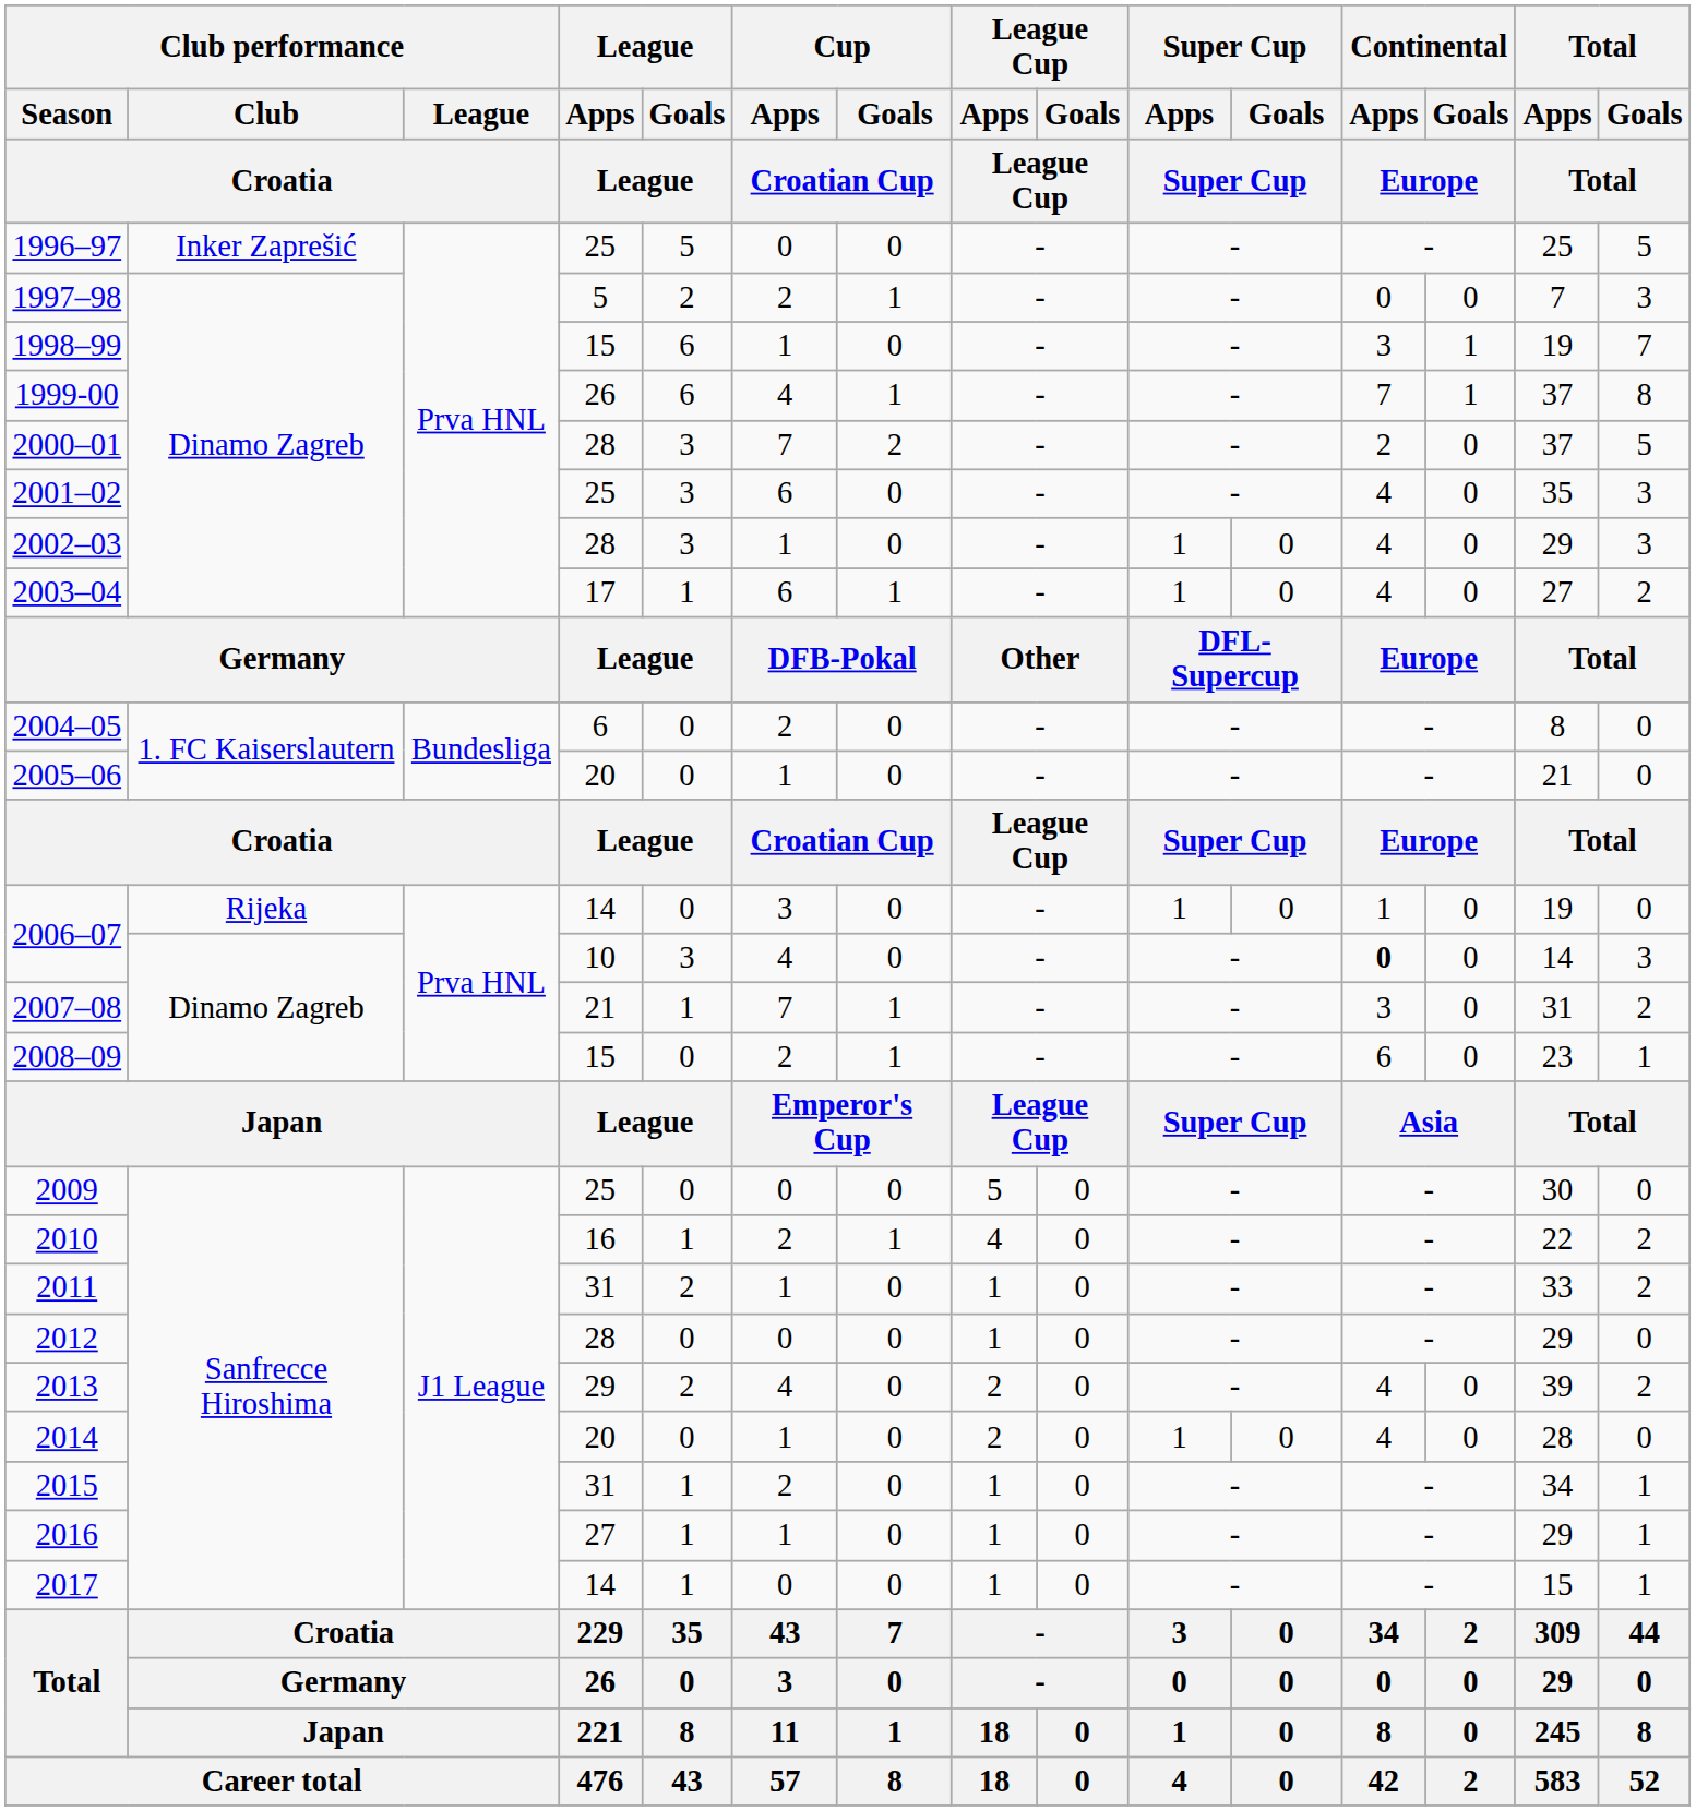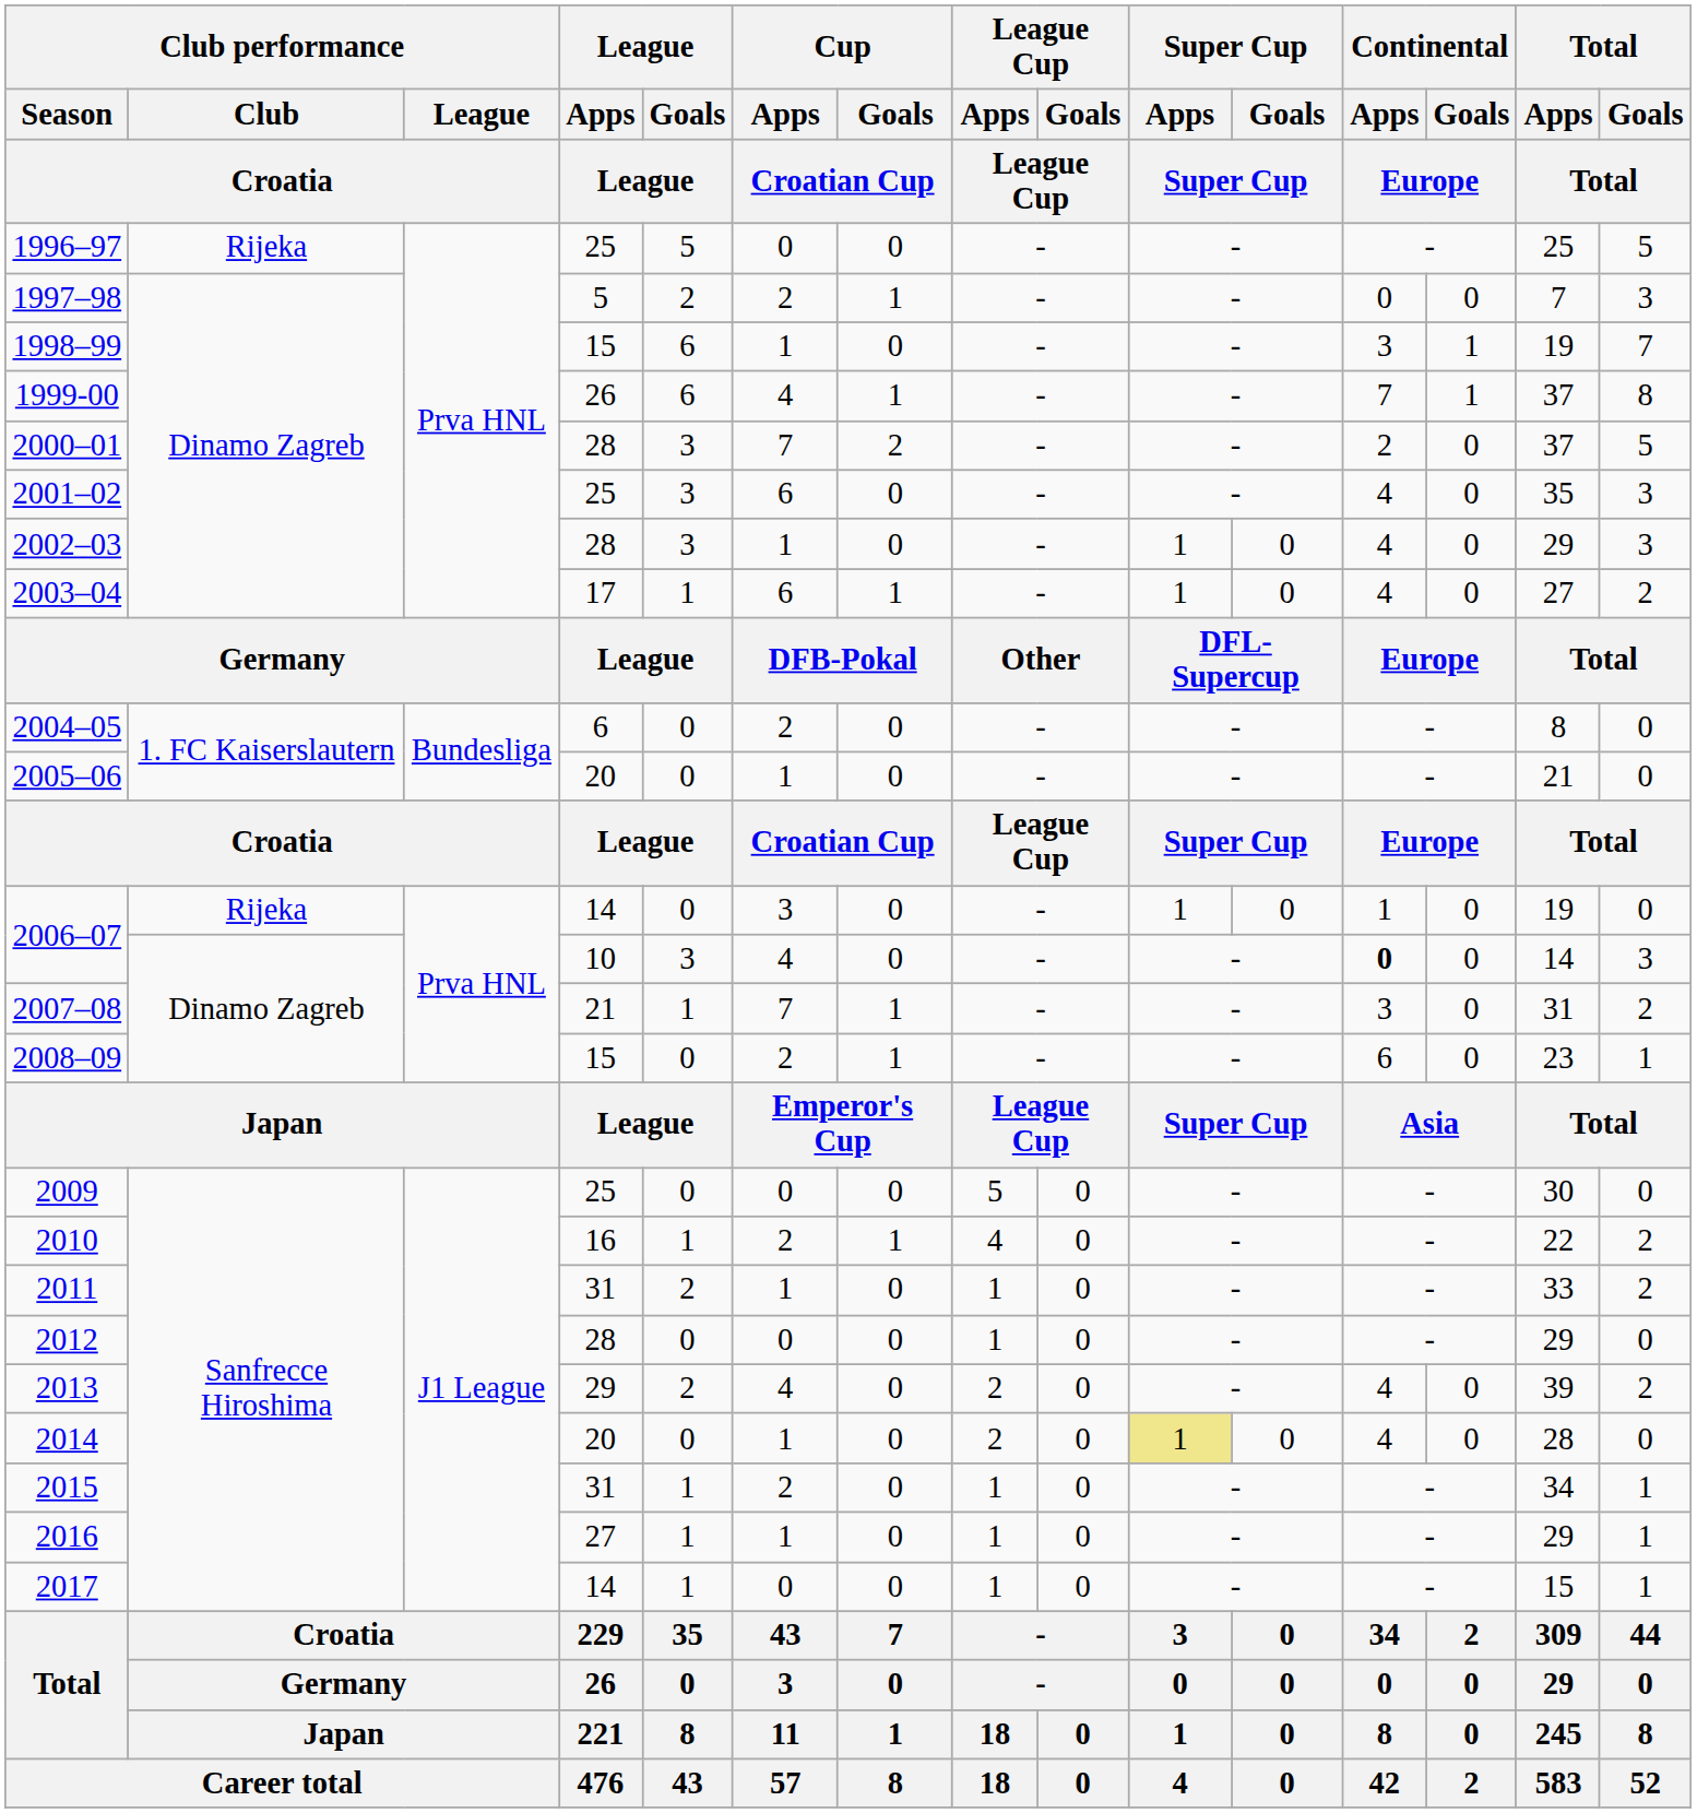1996–97 | Club performance / Club / Croatia: Inker Zaprešić -> Rijeka
2014 | Super Cup / Apps / Super Cup: no background -> khaki background
